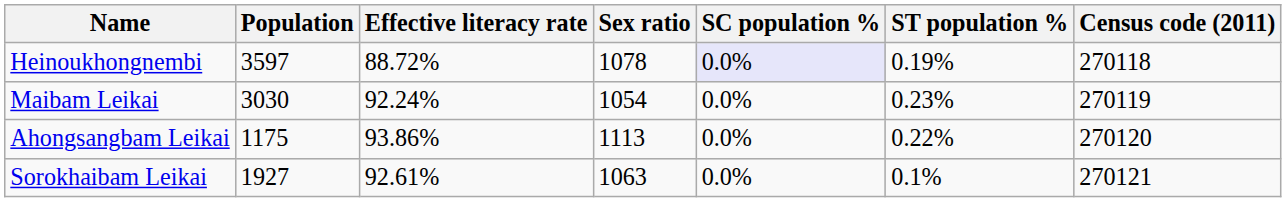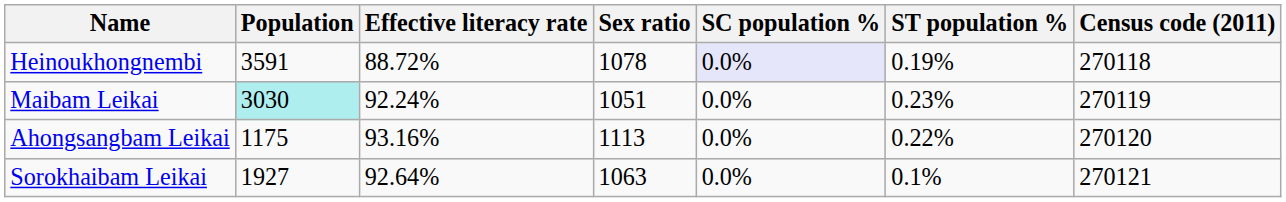Heinoukhongnembi | Population: 3597 -> 3591
Maibam Leikai | Population: no background -> paleturquoise background
Maibam Leikai | Sex ratio: 1054 -> 1051
Ahongsangbam Leikai | Effective literacy rate: 93.86% -> 93.16%
Sorokhaibam Leikai | Effective literacy rate: 92.61% -> 92.64%
